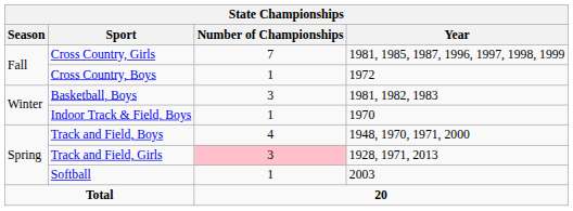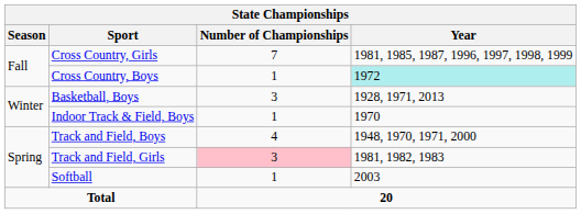Cross Country, Boys | Year: no background -> paleturquoise background
Basketball, Boys | Year: 1981, 1982, 1983 -> 1928, 1971, 2013
Track and Field, Girls | Year: 1928, 1971, 2013 -> 1981, 1982, 1983
